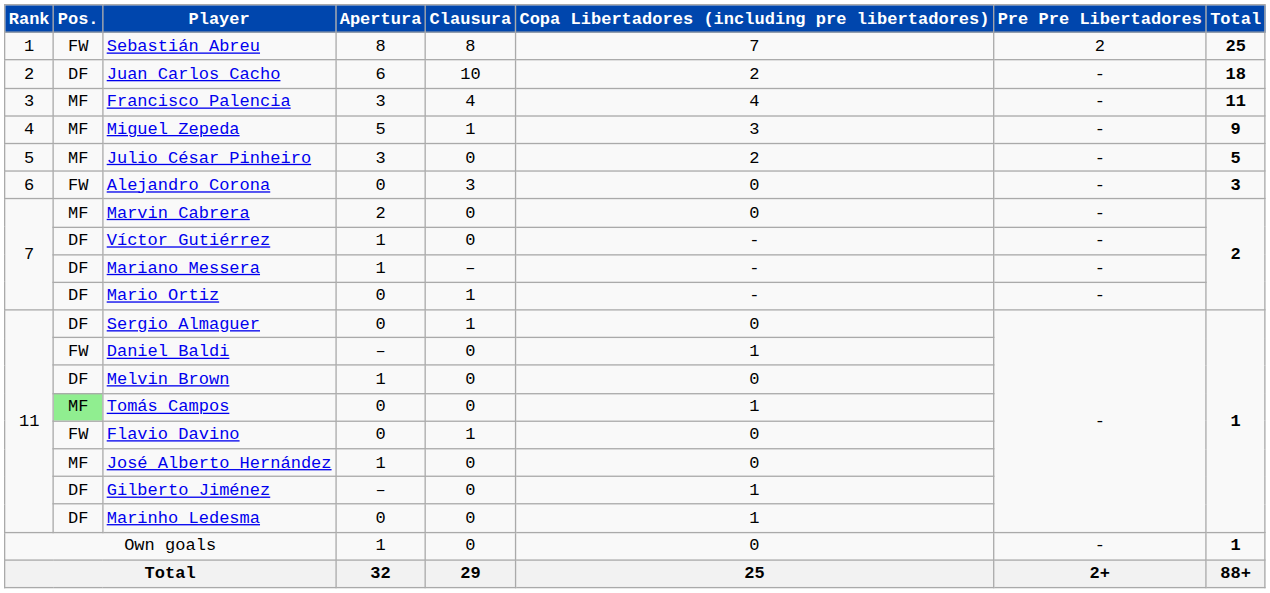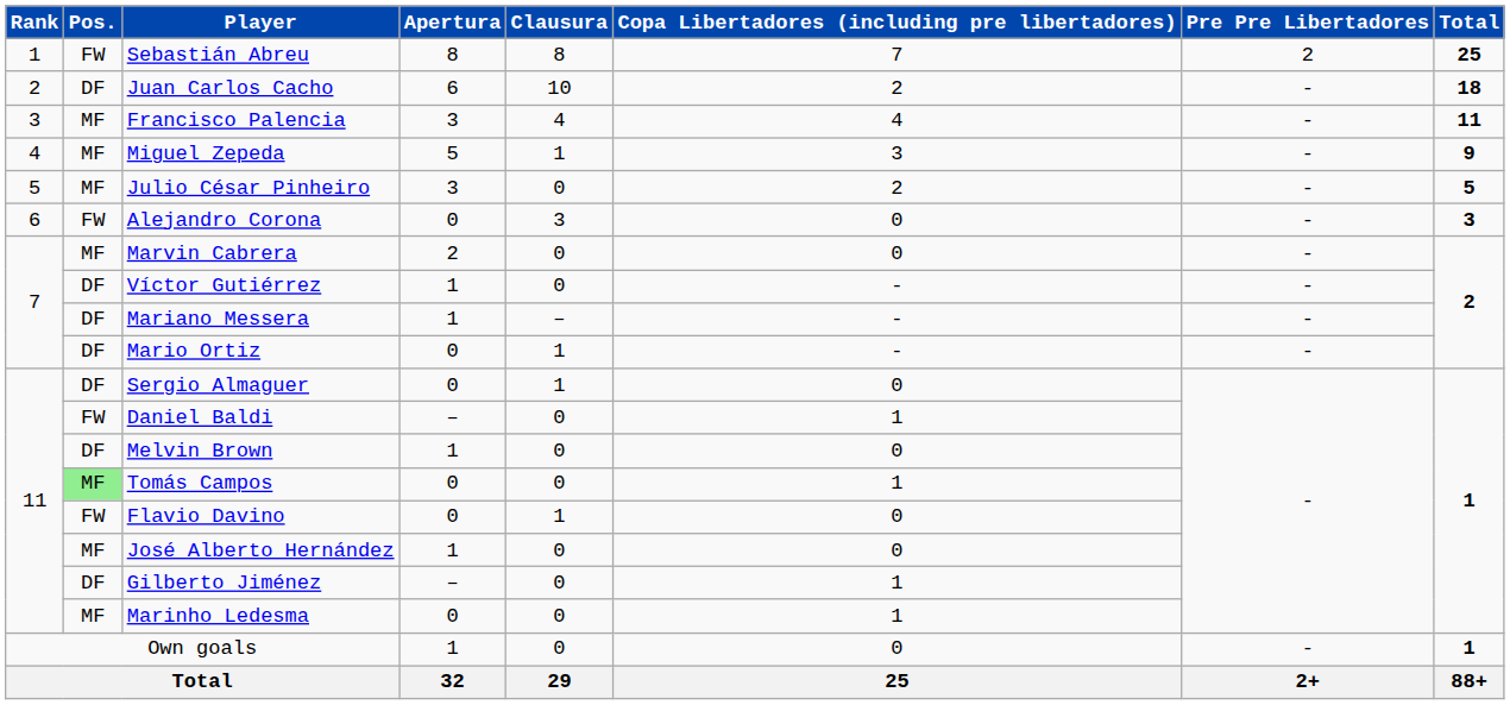Marinho Ledesma | Pos.: DF -> MF
